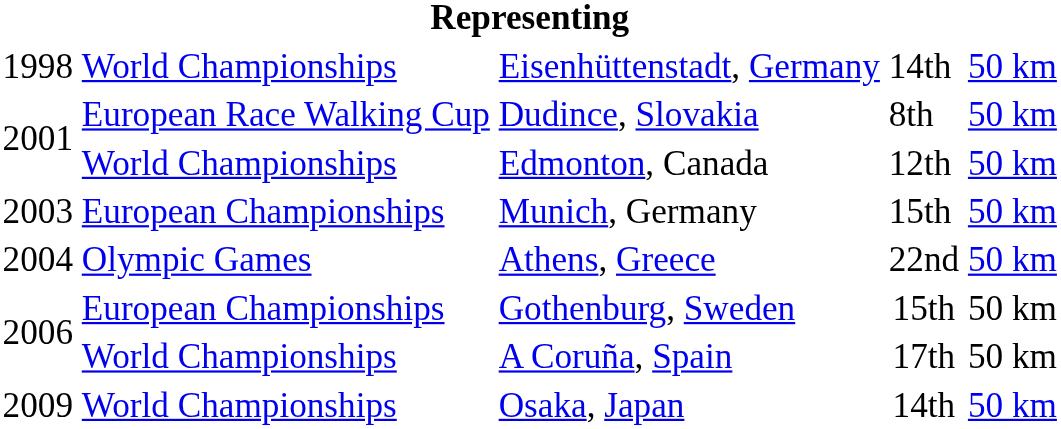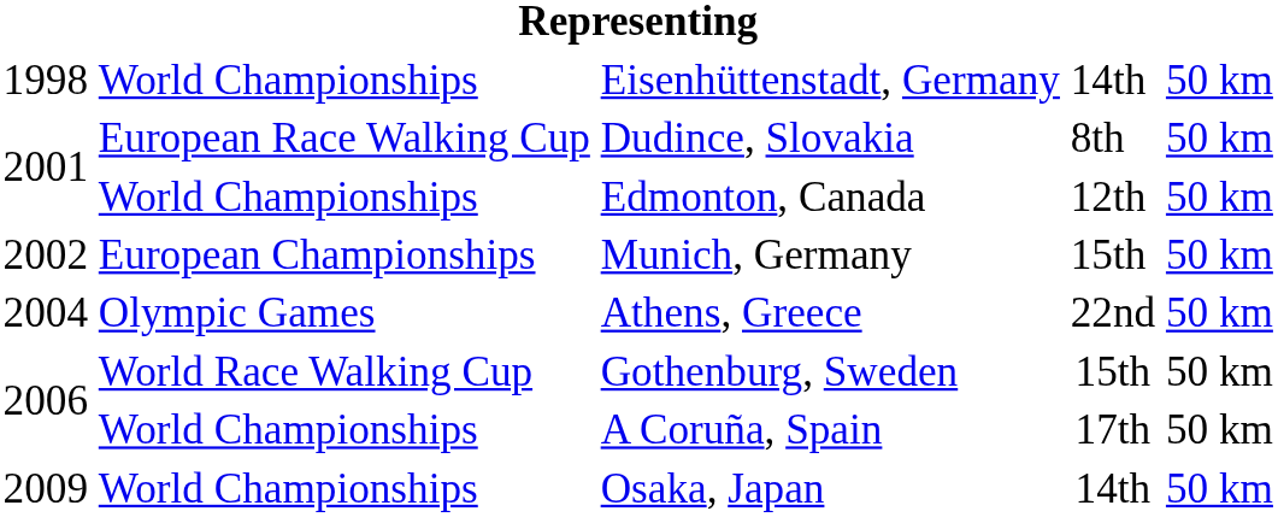Munich, Germany | column 1: 2003 -> 2002
Gothenburg, Sweden | column 2: European Championships -> World Race Walking Cup
